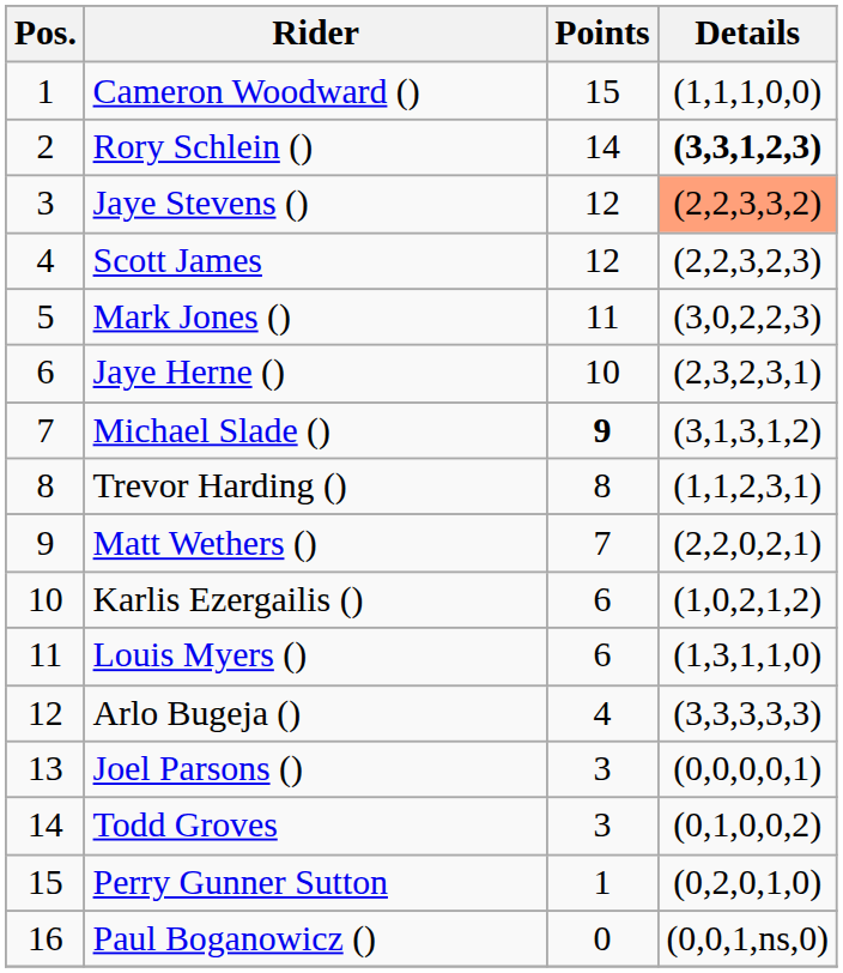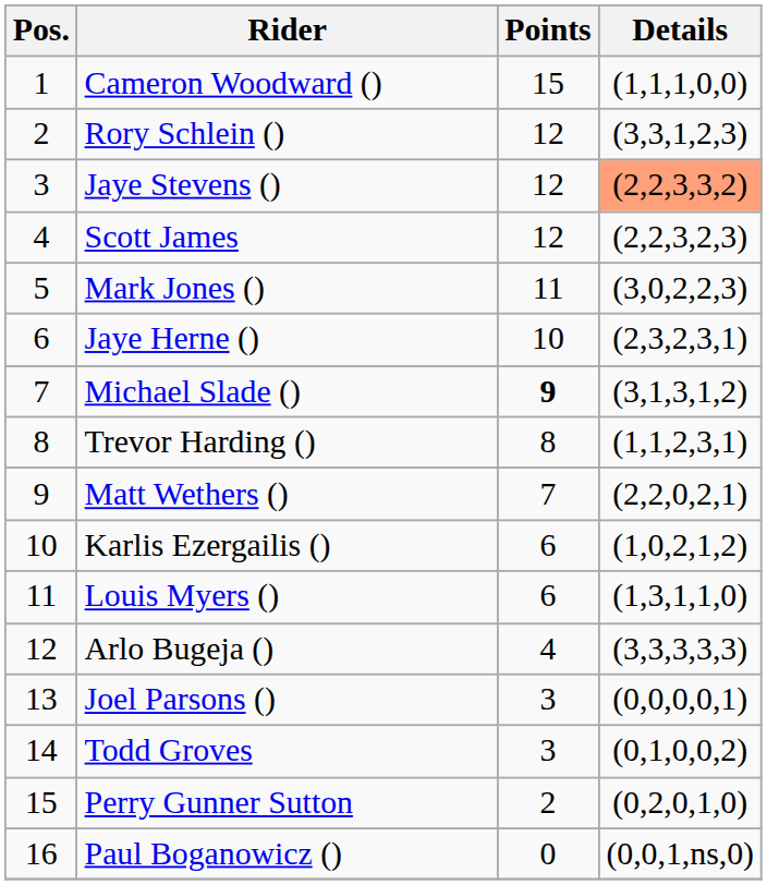Rory Schlein () | Points: 14 -> 12
Rory Schlein () | Details: bold -> normal
Perry Gunner Sutton | Points: 1 -> 2
